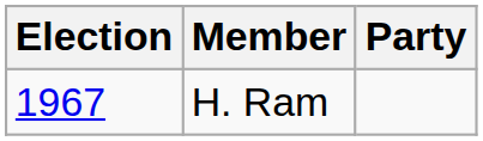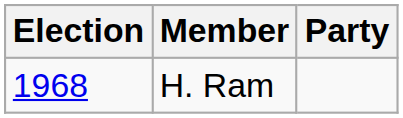H. Ram | Election: 1967 -> 1968
